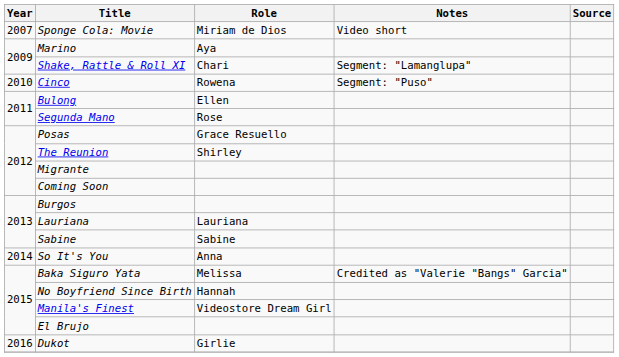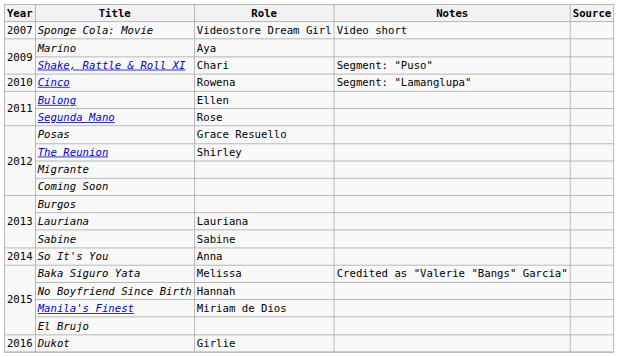Sponge Cola: Movie | Role: Miriam de Dios -> Videostore Dream Girl
Shake, Rattle & Roll XI | Notes: Segment: "Lamanglupa" -> Segment: "Puso"
Cinco | Notes: Segment: "Puso" -> Segment: "Lamanglupa"
Manila's Finest | Role: Videostore Dream Girl -> Miriam de Dios
